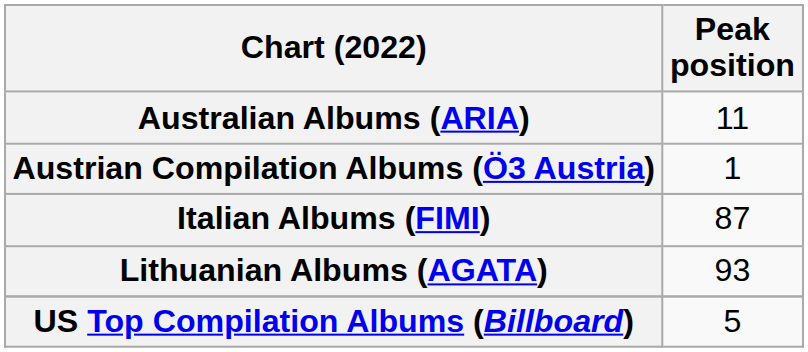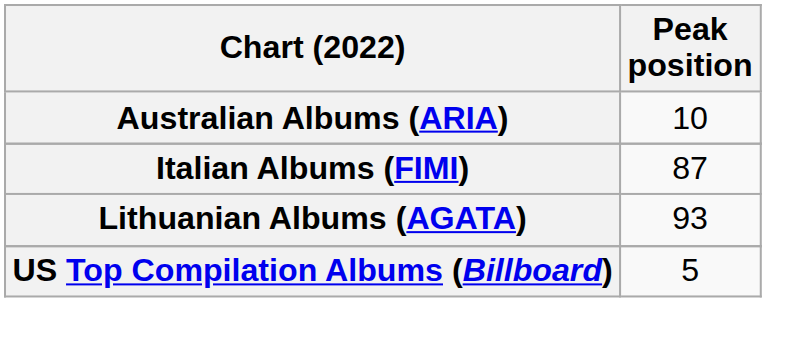Australian Albums (ARIA) | Peak position: 11 -> 10
- row: Austrian Compilation Albums (Ö3 Austria) | 1
